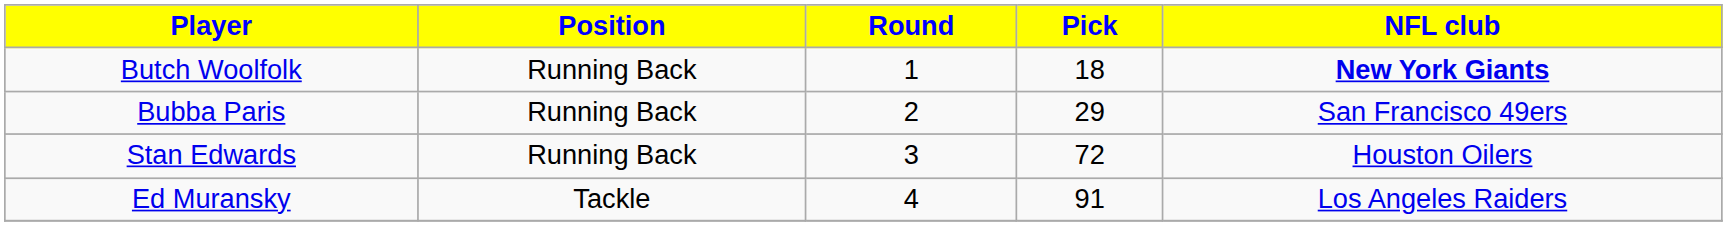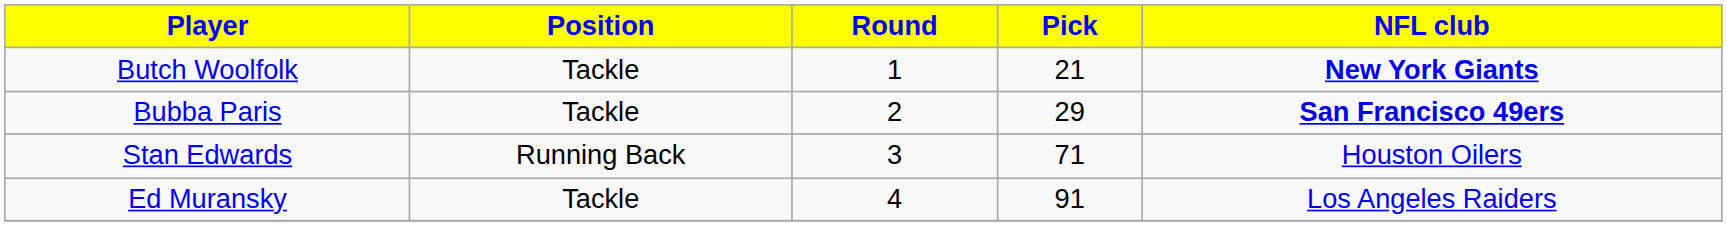Butch Woolfolk | Position: Running Back -> Tackle
Butch Woolfolk | Pick: 18 -> 21
Bubba Paris | Position: Running Back -> Tackle
Bubba Paris | NFL club: normal -> bold
Stan Edwards | Pick: 72 -> 71
